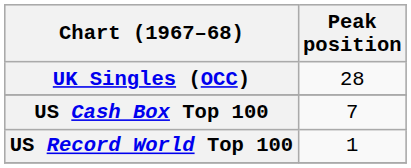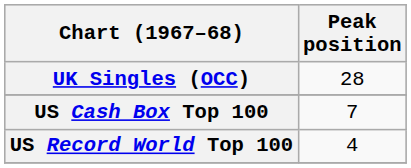US Record World Top 100 | Peak position: 1 -> 4
